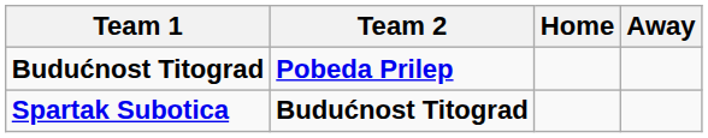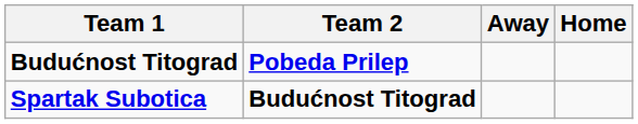columns swapped: Home <-> Away
